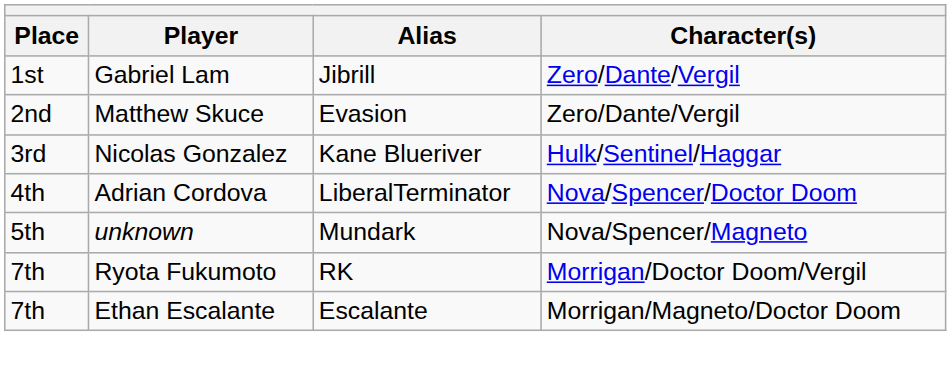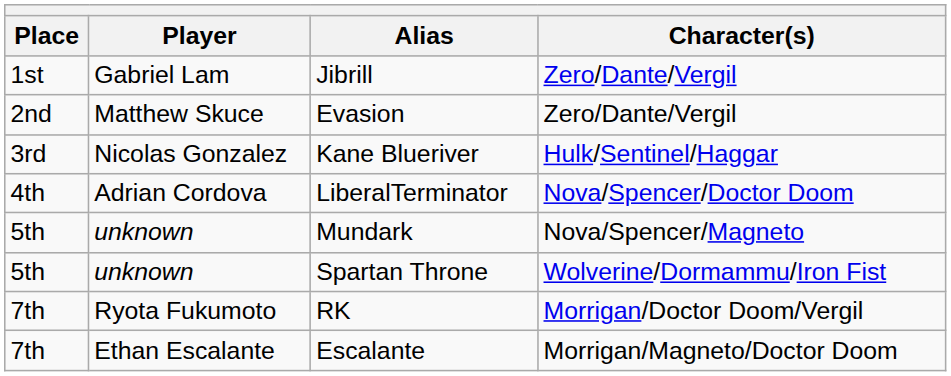+ row: 5th | unknown | Spartan Throne | Wolverine/Dormammu/Iron Fist
